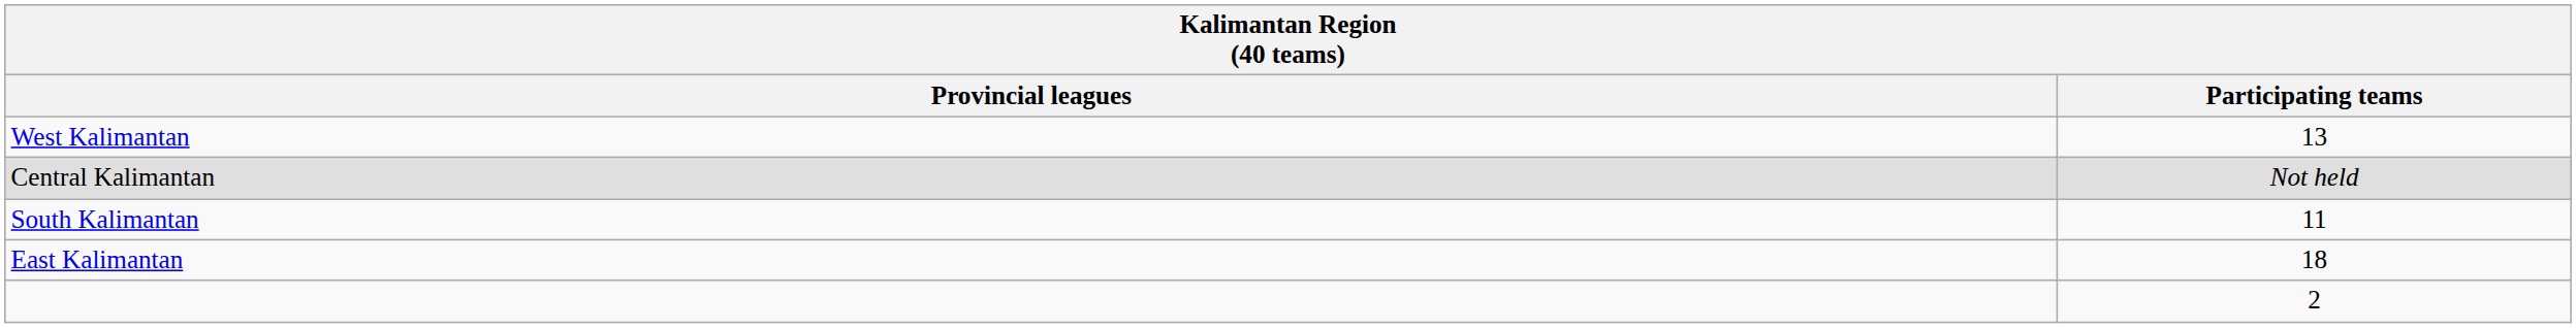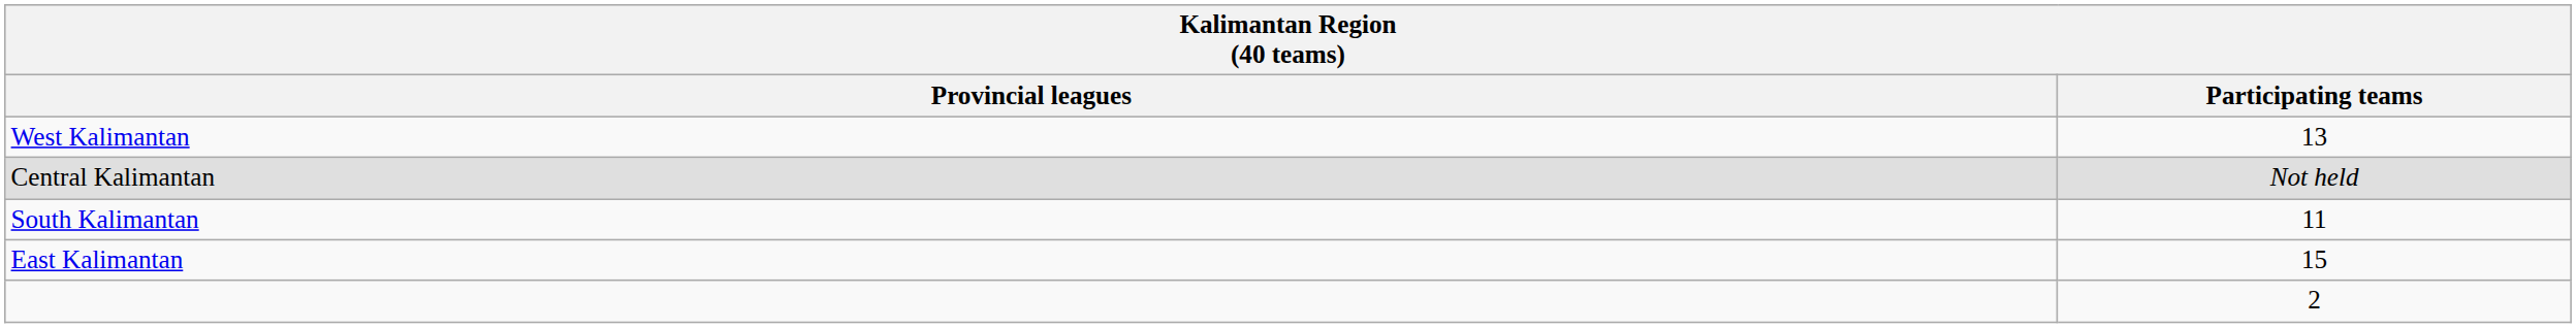East Kalimantan | Participating teams: 18 -> 15
